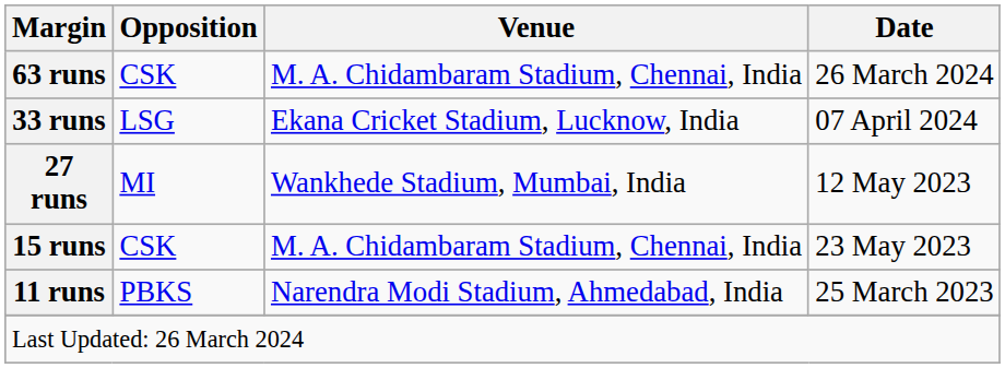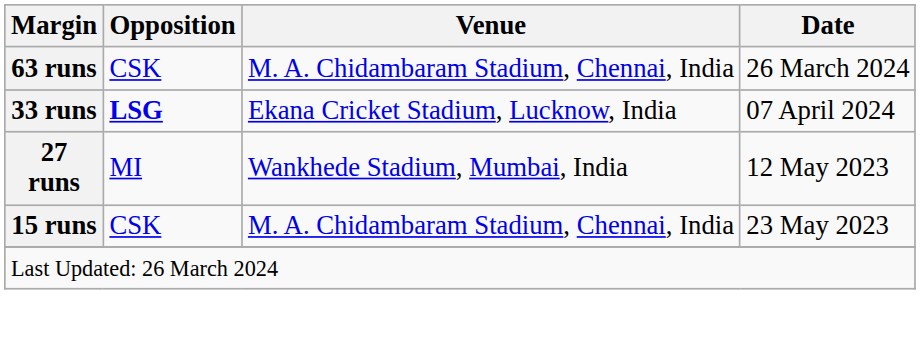33 runs | Opposition: normal -> bold
- row: 11 runs | PBKS | Narendra Modi Stadium, Ahmedabad, India | 25 March 2023
